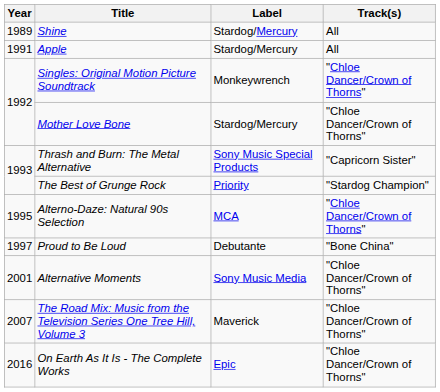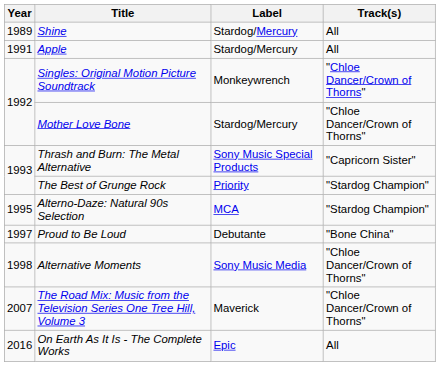Alterno-Daze: Natural 90s Selection | Track(s): "Chloe Dancer/Crown of Thorns" -> "Stardog Champion"
Alternative Moments | Year: 2001 -> 1998
On Earth As It Is - The Complete Works | Track(s): "Chloe Dancer/Crown of Thorns" -> All
